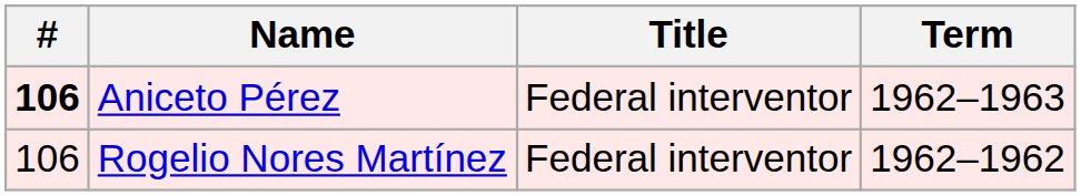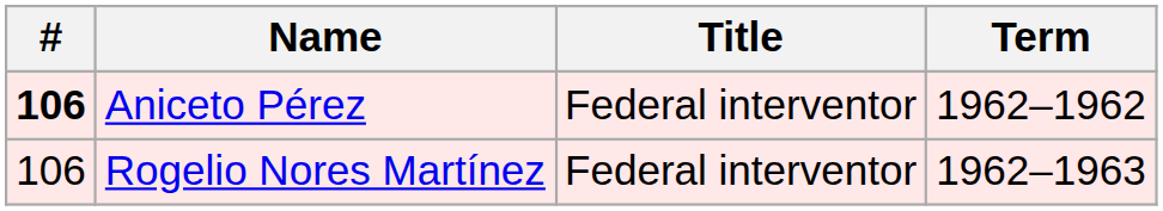Aniceto Pérez | Term: 1962–1963 -> 1962–1962
Rogelio Nores Martínez | Term: 1962–1962 -> 1962–1963
